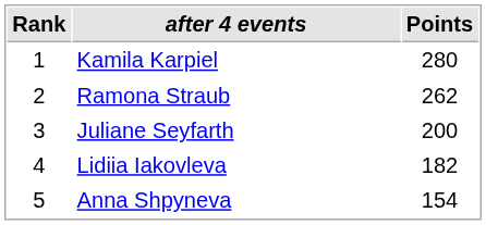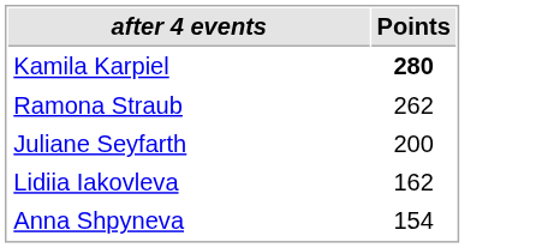- column: Rank | 1 | 2 | 3 | 4 | 5
Kamila Karpiel | Points: normal -> bold
Lidiia Iakovleva | Points: 182 -> 162
